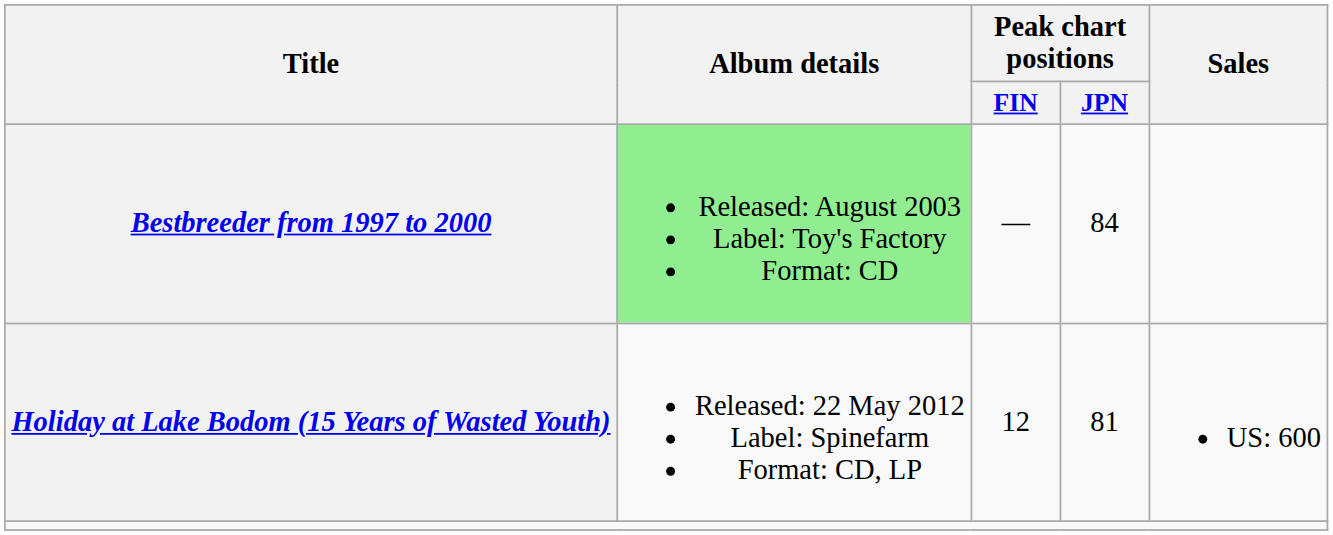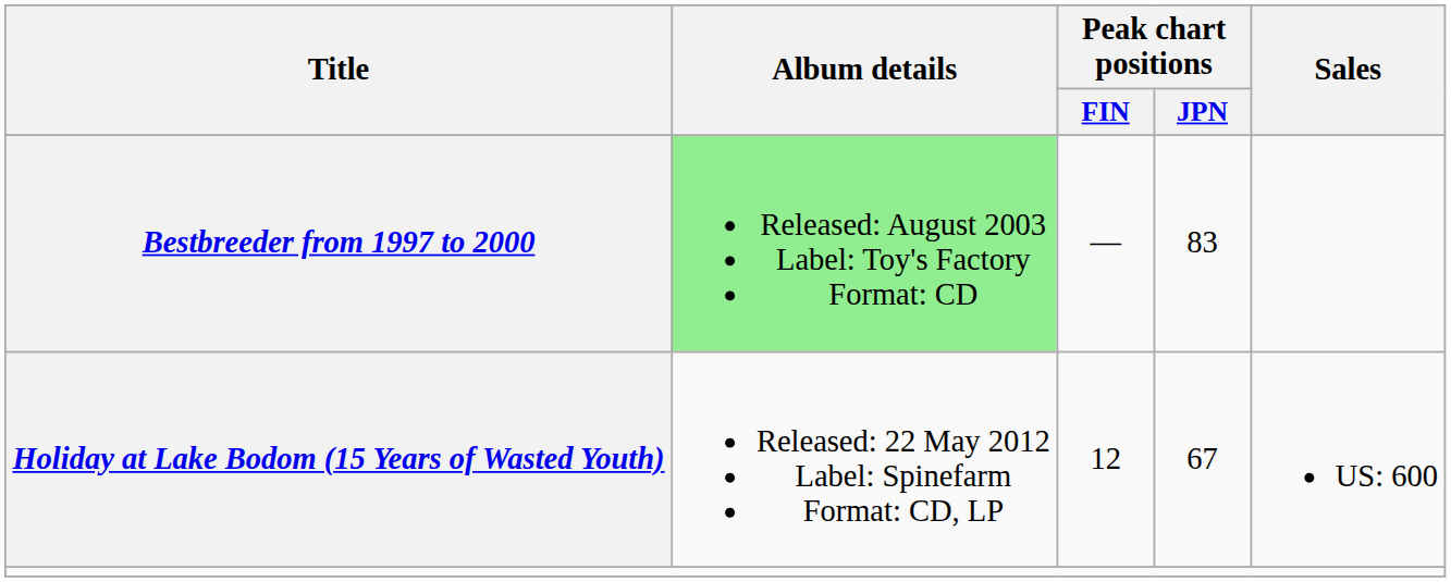Bestbreeder from 1997 to 2000 | Peak chart positions / JPN: 84 -> 83
Holiday at Lake Bodom (15 Years of Wasted Youth) | Peak chart positions / JPN: 81 -> 67
